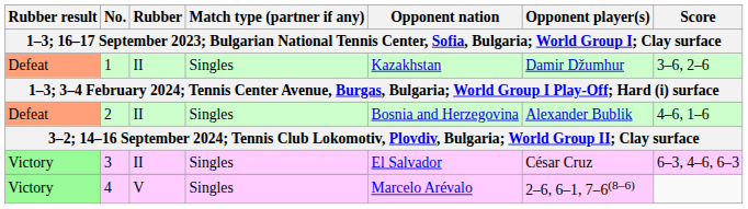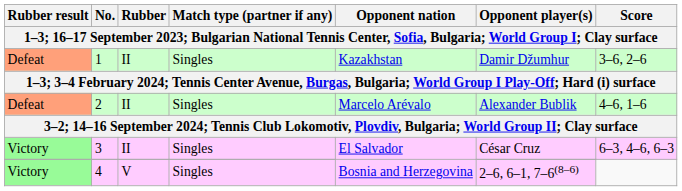2 | Opponent nation: Bosnia and Herzegovina -> Marcelo Arévalo
4 | Opponent nation: Marcelo Arévalo -> Bosnia and Herzegovina
